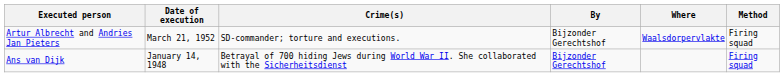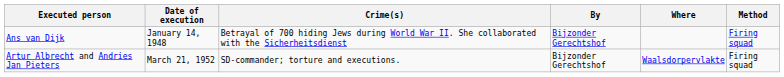rows swapped: Ans van Dijk <-> Artur Albrecht and Andries Jan Pieters
